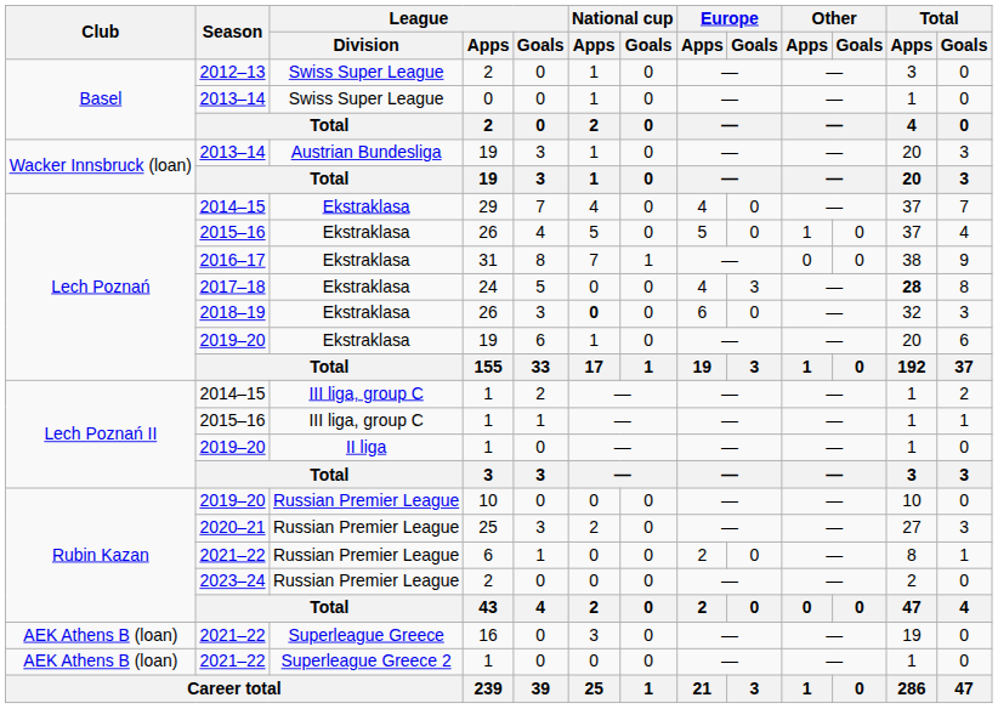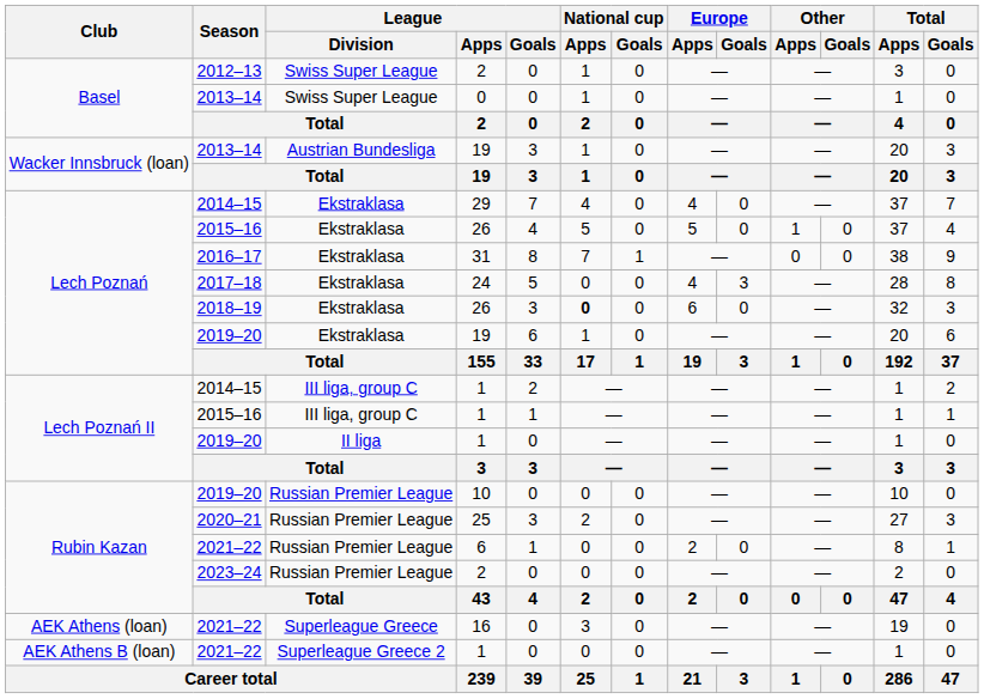24 | Total / Apps: bold -> normal
16 | Club: AEK Athens B (loan) -> AEK Athens (loan)
